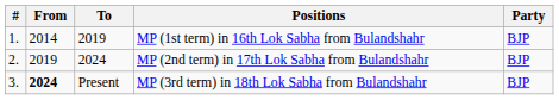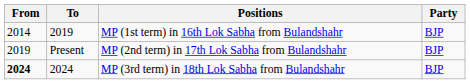- column: # | 1. | 2. | 3.
MP (2nd term) in 17th Lok Sabha from Bulandshahr | To: 2024 -> Present
MP (3rd term) in 18th Lok Sabha from Bulandshahr | To: Present -> 2024
